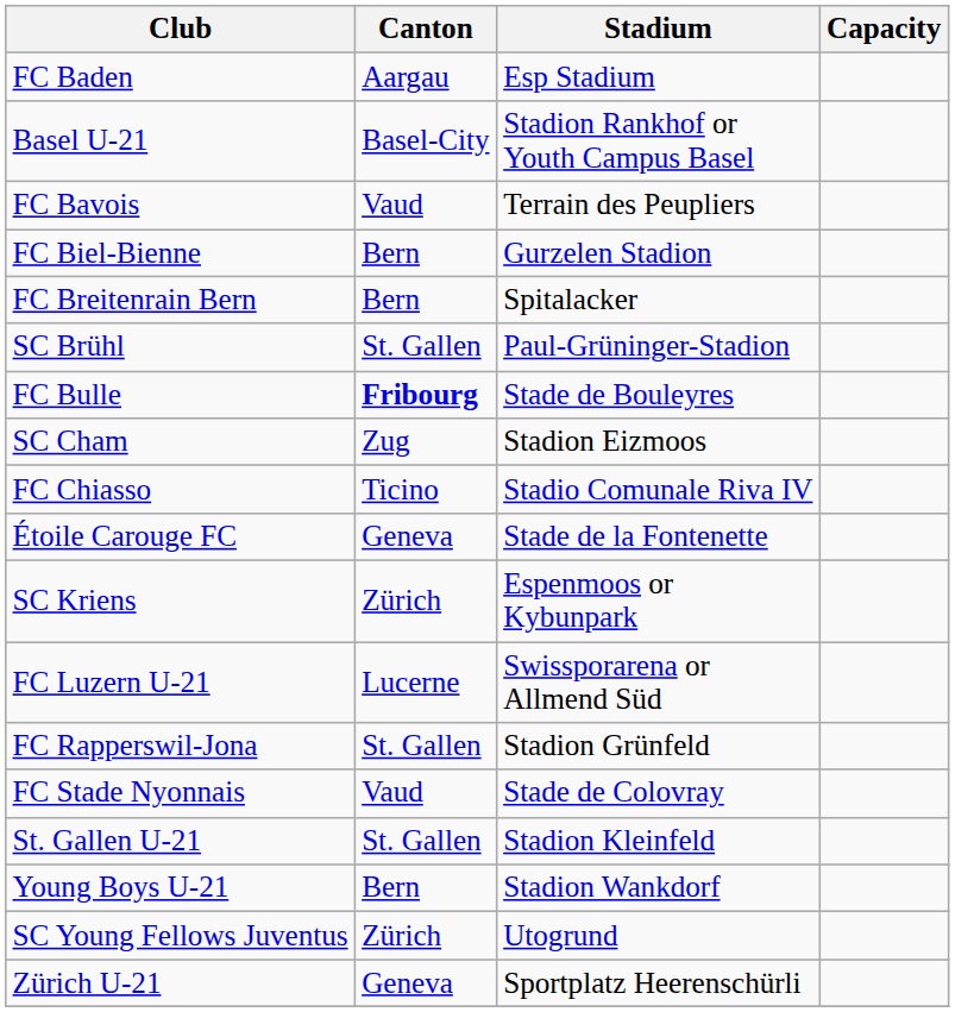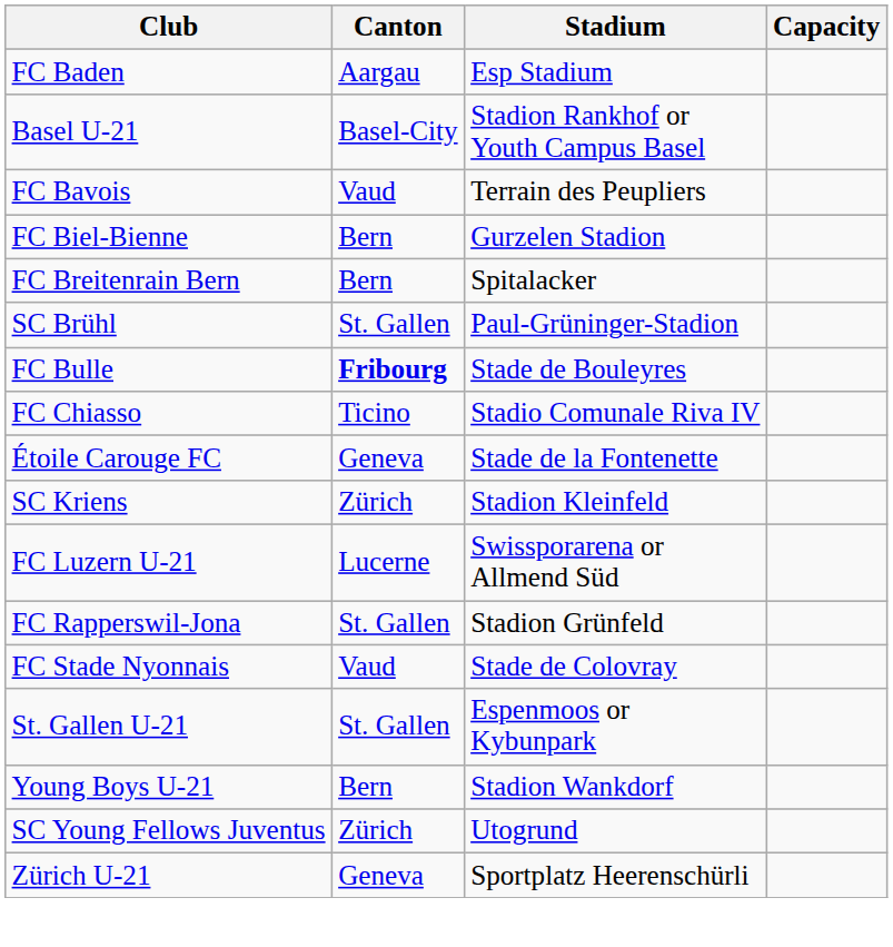- row: SC Cham | Zug | Stadion Eizmoos
SC Kriens | Stadium: Espenmoos or Kybunpark -> Stadion Kleinfeld
St. Gallen U-21 | Stadium: Stadion Kleinfeld -> Espenmoos or Kybunpark
